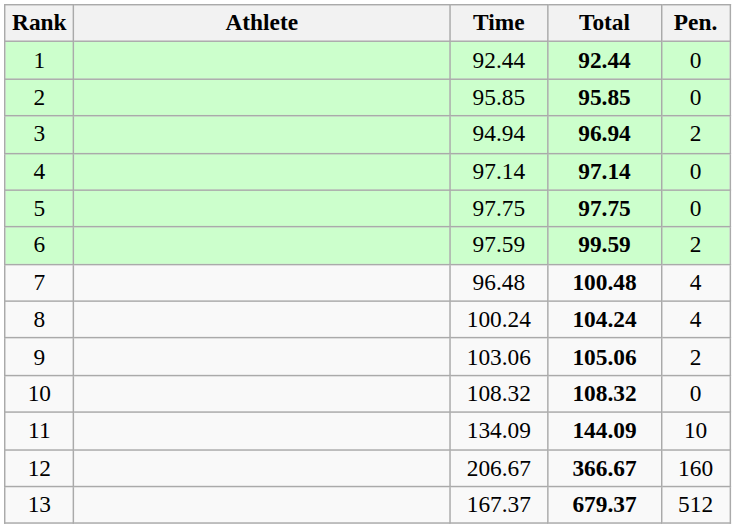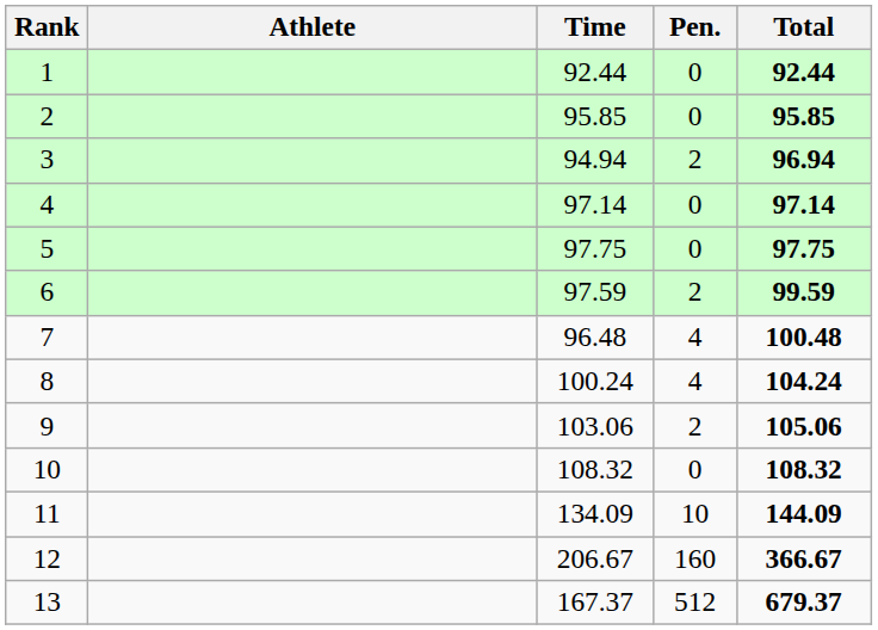columns swapped: Pen. <-> Total
